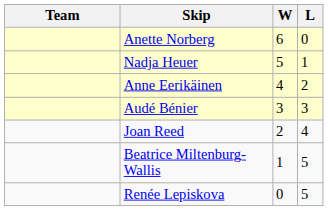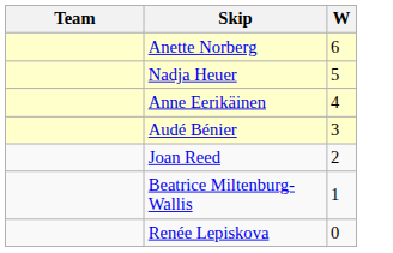- column: L | 0 | 1 | 2 | 3 | 4 | 5 | 5
